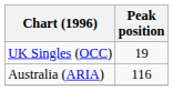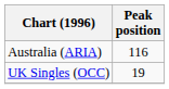rows swapped: Australia (ARIA) <-> UK Singles (OCC)
